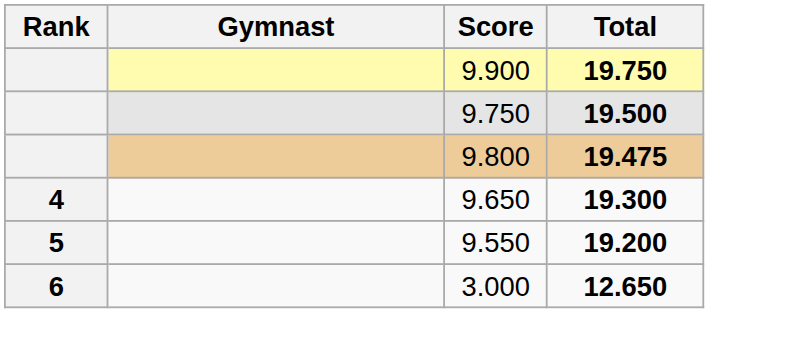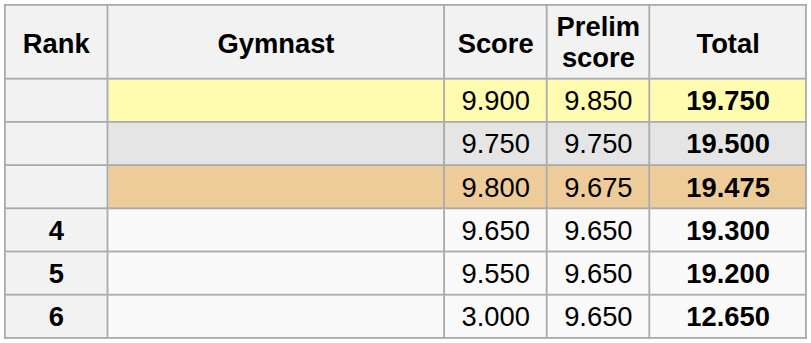+ column: Prelim score | 9.850 | 9.750 | 9.675 | 9.650 | 9.650 | 9.650
